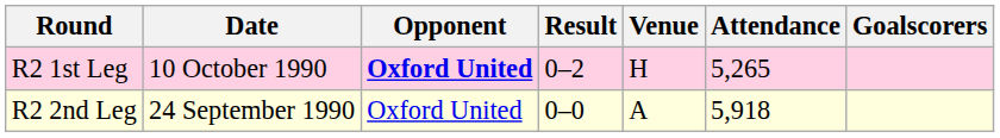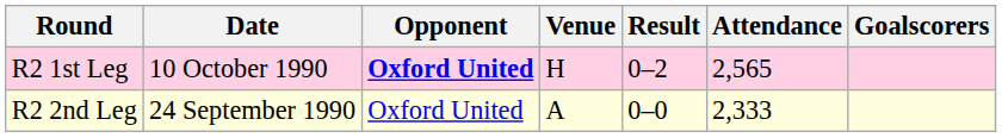columns swapped: Venue <-> Result
R2 1st Leg | Attendance: 5,265 -> 2,565
R2 2nd Leg | Attendance: 5,918 -> 2,333
